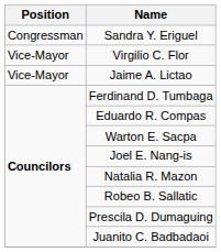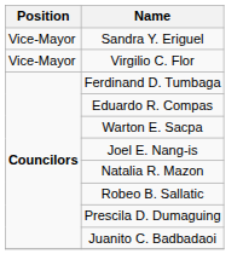Sandra Y. Eriguel | Position: Congressman -> Vice-Mayor
- row: Vice-Mayor | Jaime A. Lictao
